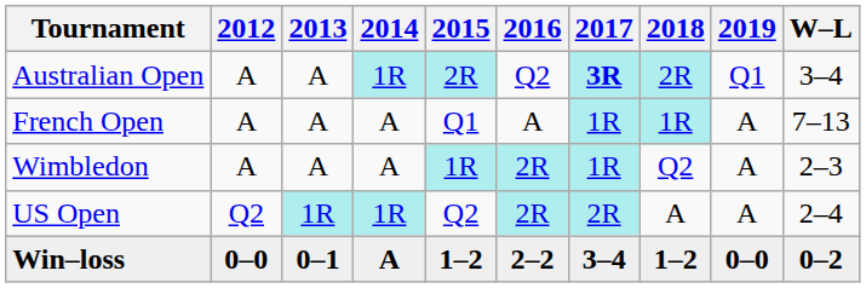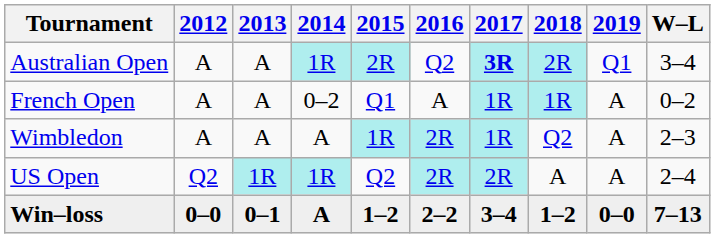French Open | 2014: A -> 0–2
French Open | W–L: 7–13 -> 0–2
Win–loss | W–L: 0–2 -> 7–13
